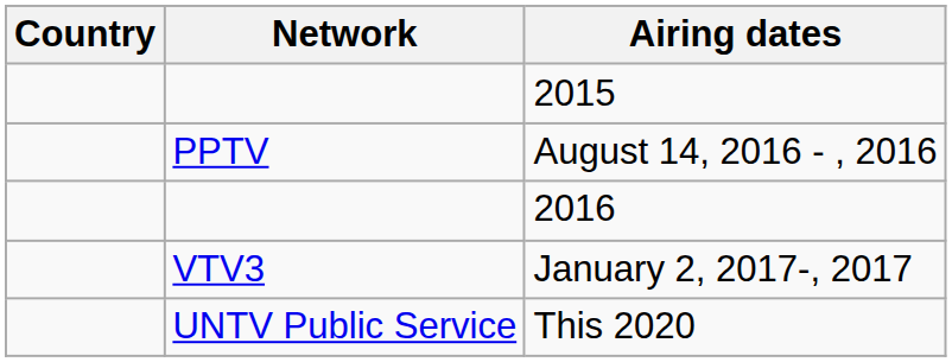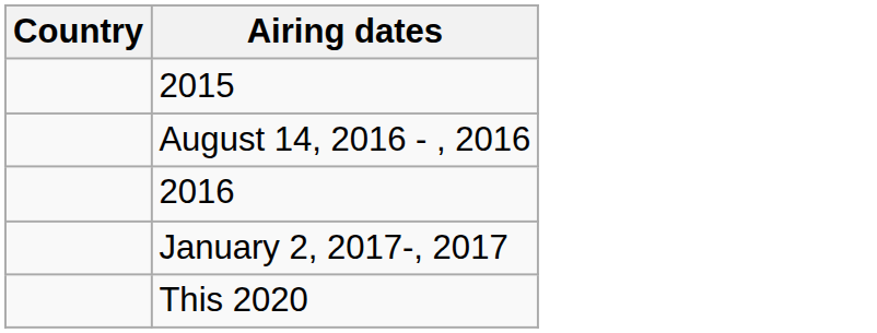- column: Network | PPTV | VTV3 | UNTV Public Service
